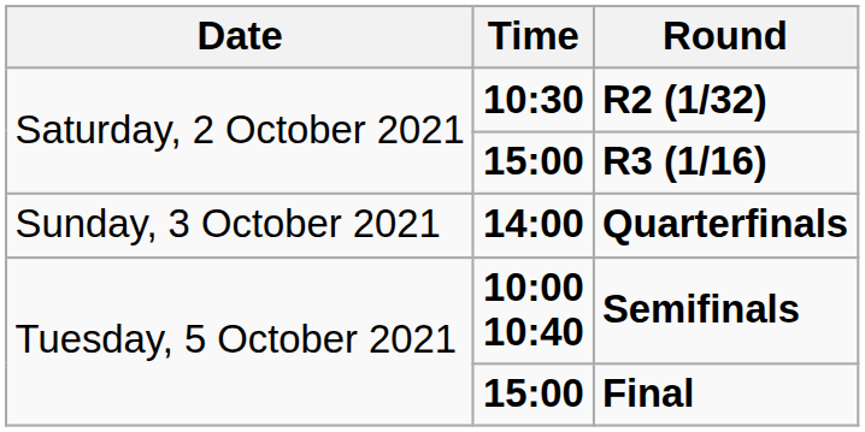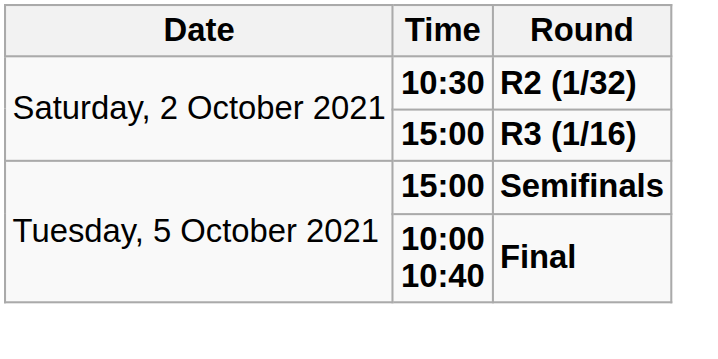- row: Sunday, 3 October 2021 | 14:00 | Quarterfinals
Semifinals | Time: 10:00 10:40 -> 15:00
Final | Time: 15:00 -> 10:00 10:40
